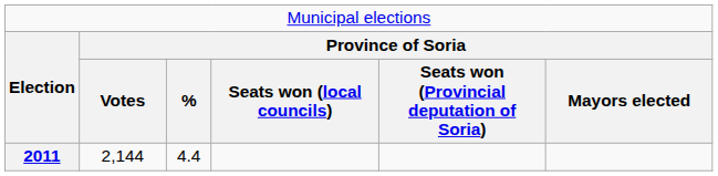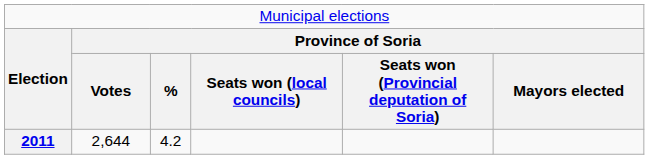2011 | column 2: 2,144 -> 2,644
2011 | column 3: 4.4 -> 4.2
